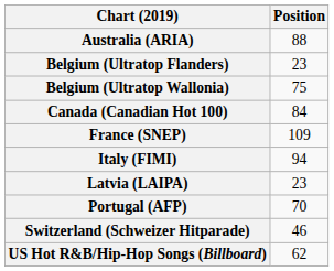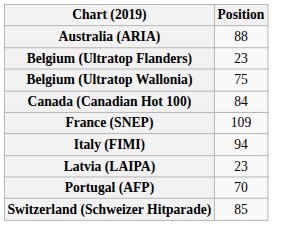Switzerland (Schweizer Hitparade) | Position: 46 -> 85
- row: US Hot R&B/Hip-Hop Songs (Billboard) | 62
